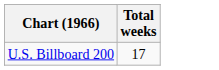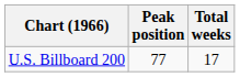+ column: Peak position | 77
